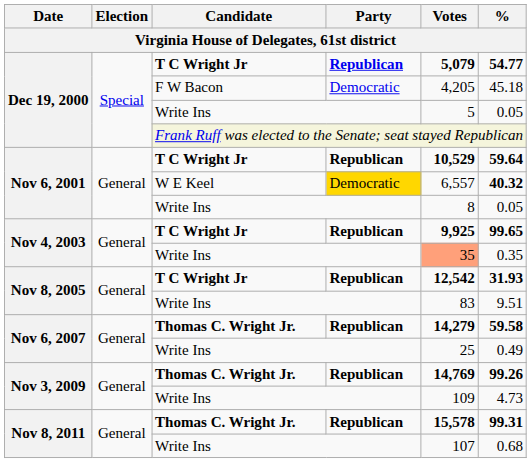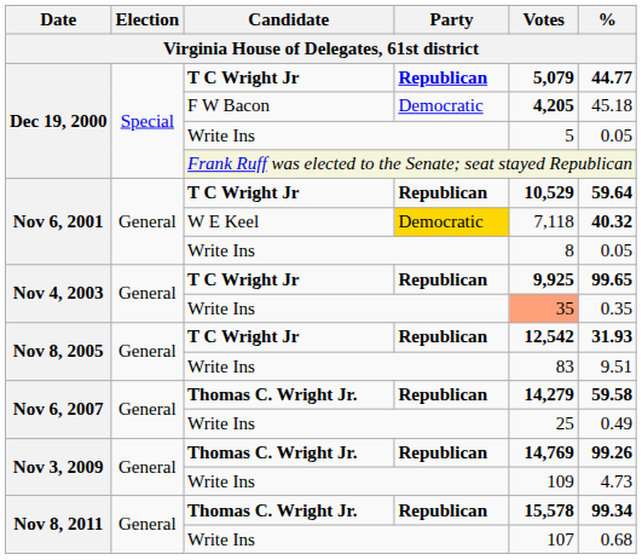Dec 19, 2000 / T C Wright Jr | %: 54.77 -> 44.77
Dec 19, 2000 / F W Bacon | Votes: normal -> bold
Nov 6, 2001 / W E Keel | Votes: 6,557 -> 7,118
Nov 8, 2011 / Thomas C. Wright Jr. | %: 99.31 -> 99.34
